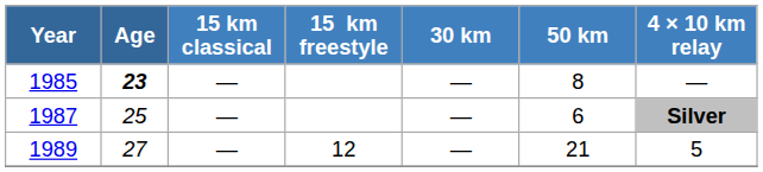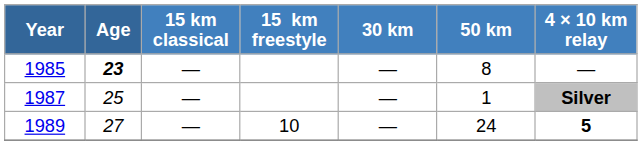1987 | 50 km: 6 -> 1
1989 | 15 km freestyle: 12 -> 10
1989 | 50 km: 21 -> 24
1989 | 4 × 10 km relay: normal -> bold
